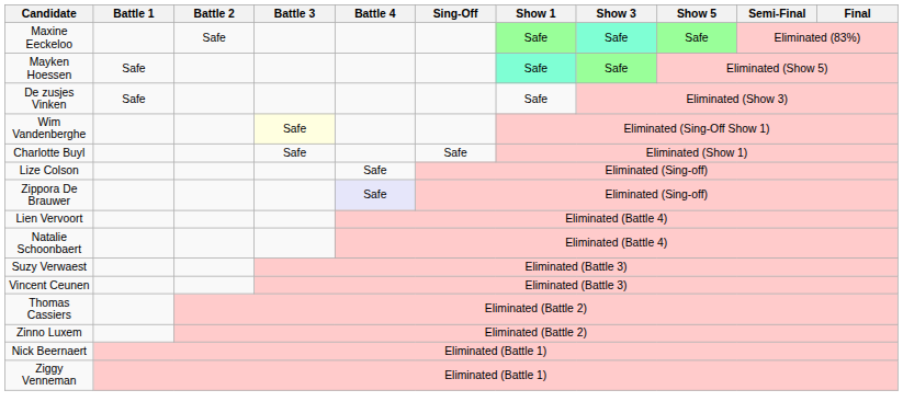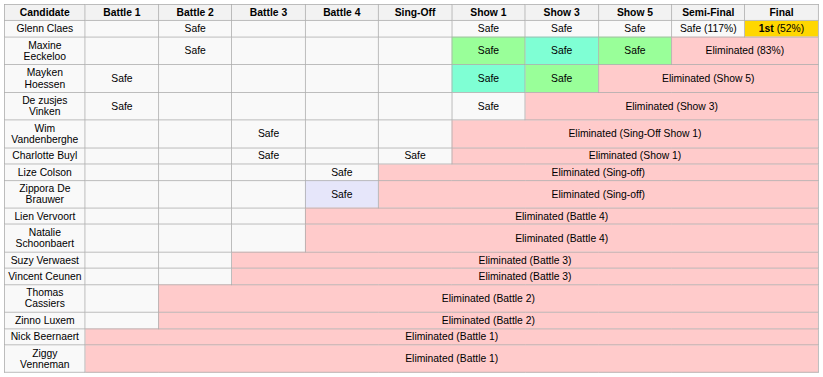+ row: Glenn Claes | Safe | Safe | Safe | Safe | Safe (117%) | 1st (52%)
Wim Vandenberghe | Battle 3: lightyellow background -> no background
